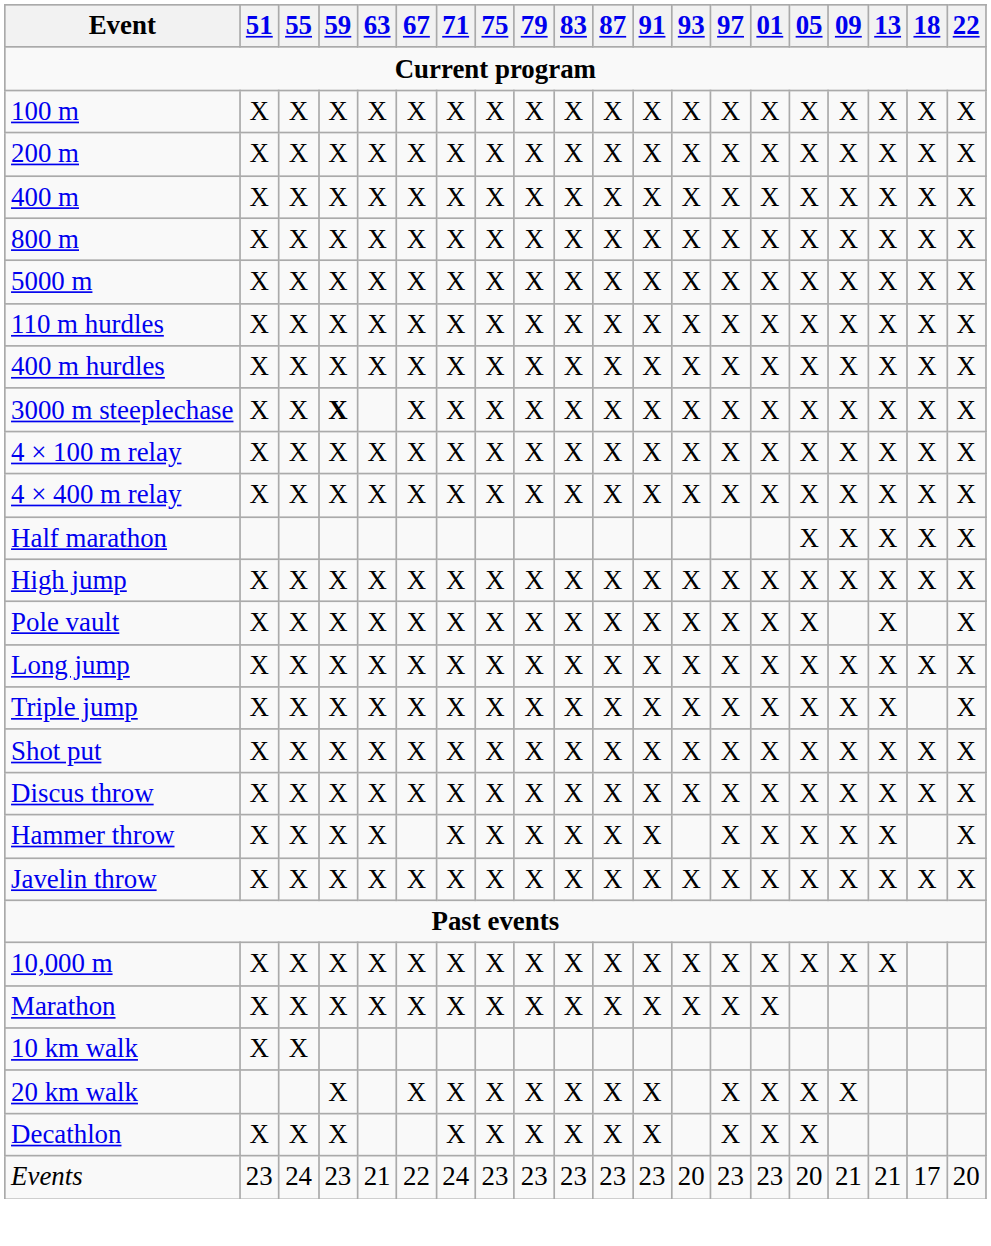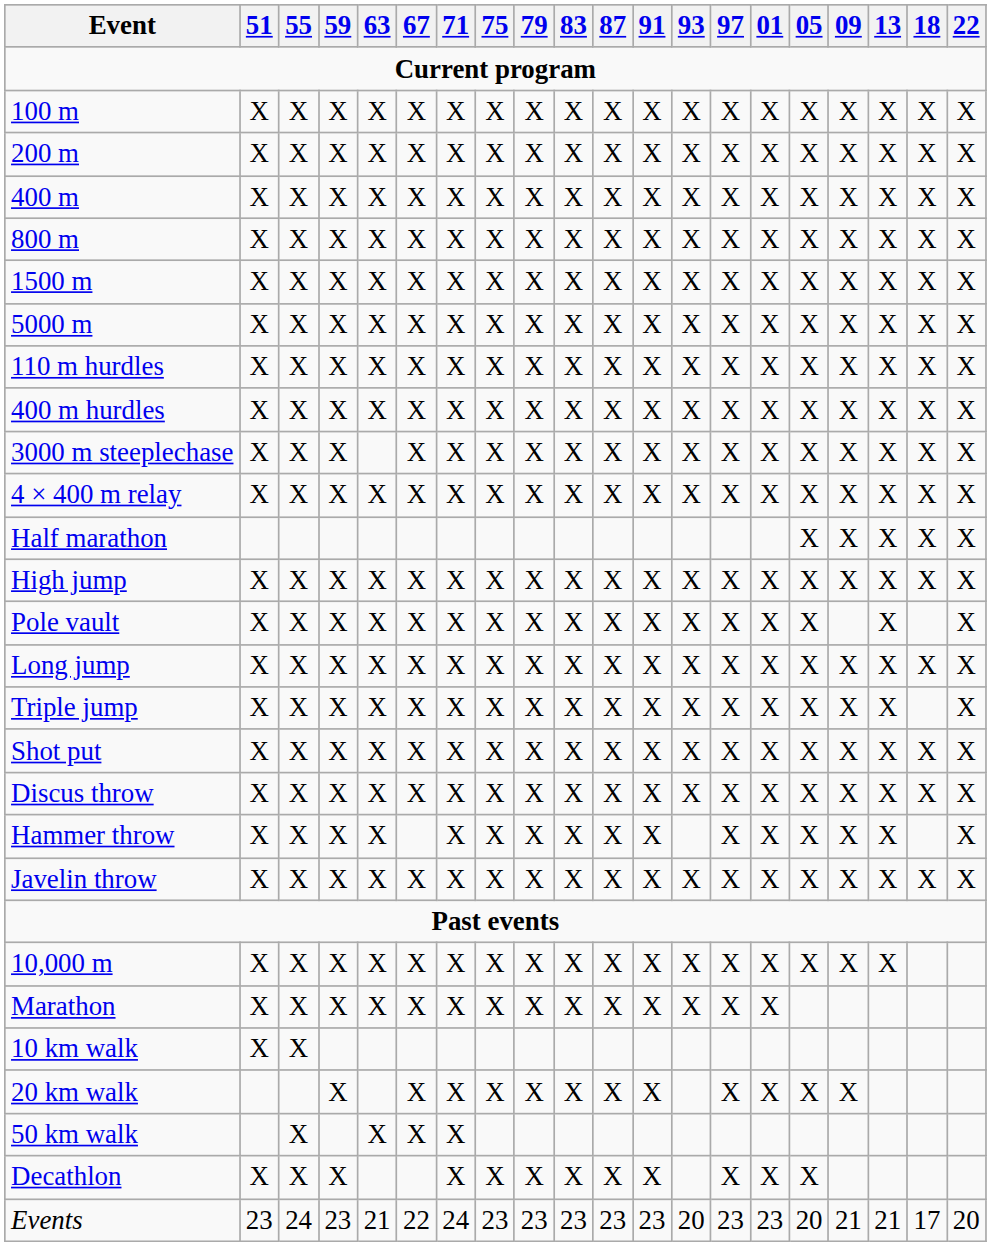+ row: 1500 m | X | X | X | X | X | X | X | X | X | X | X | X | X | X | X | X | X | X | X
3000 m steeplechase | 59: bold -> normal
- row: 4 × 100 m relay | X | X | X | X | X | X | X | X | X | X | X | X | X | X | X | X | X | X | X
+ row: 50 km walk | X | X | X | X
